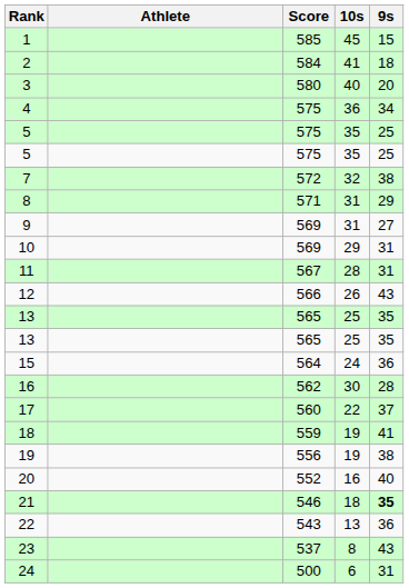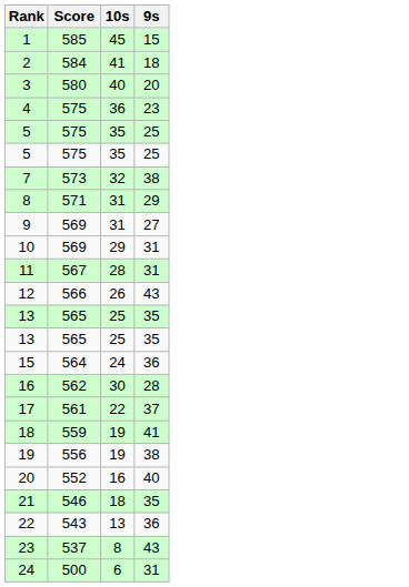- column: Athlete
4 | 9s: 34 -> 23
7 | Score: 572 -> 573
17 | Score: 560 -> 561
21 | 9s: bold -> normal
